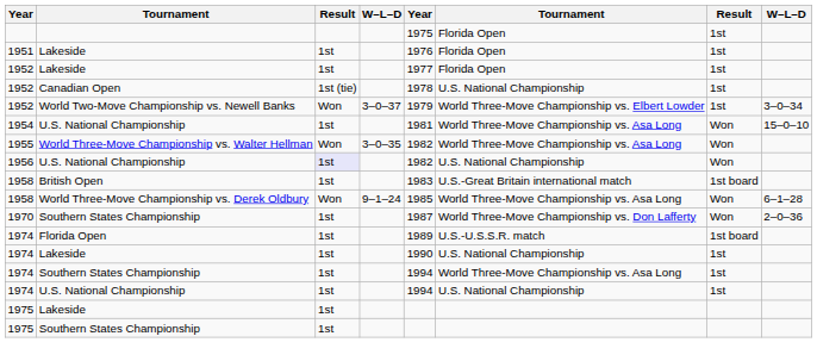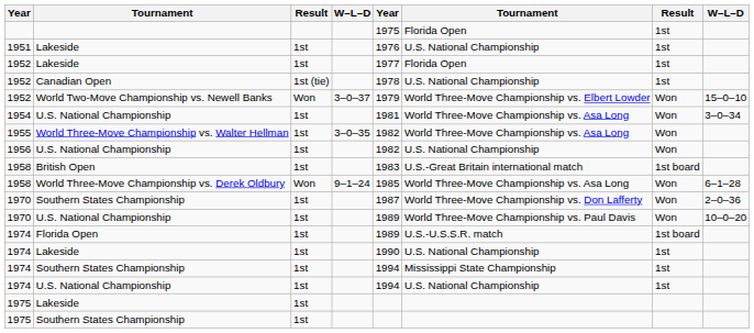1951 | column 6: Florida Open -> U.S. National Championship
1952 / World Two-Move Championship vs. Newell Banks | column 7: 1st -> Won
1952 / World Two-Move Championship vs. Newell Banks | column 8: 3–0–34 -> 15–0–10
1954 | column 8: 15–0–10 -> 3–0–34
1955 | column 3: Won -> 1st
1956 | column 3: lavender background -> no background
+ row: 1970 | U.S. National Championship | 1st | 1989 | World Three-Move Championship vs. Paul Davis | Won | 10–0–20
1974 / Southern States Championship | column 6: World Three-Move Championship vs. Asa Long -> Mississippi State Championship
